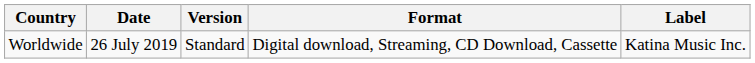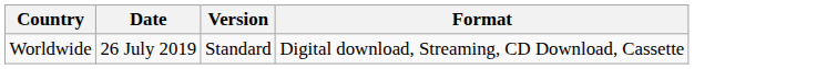- column: Label | Katina Music Inc.
